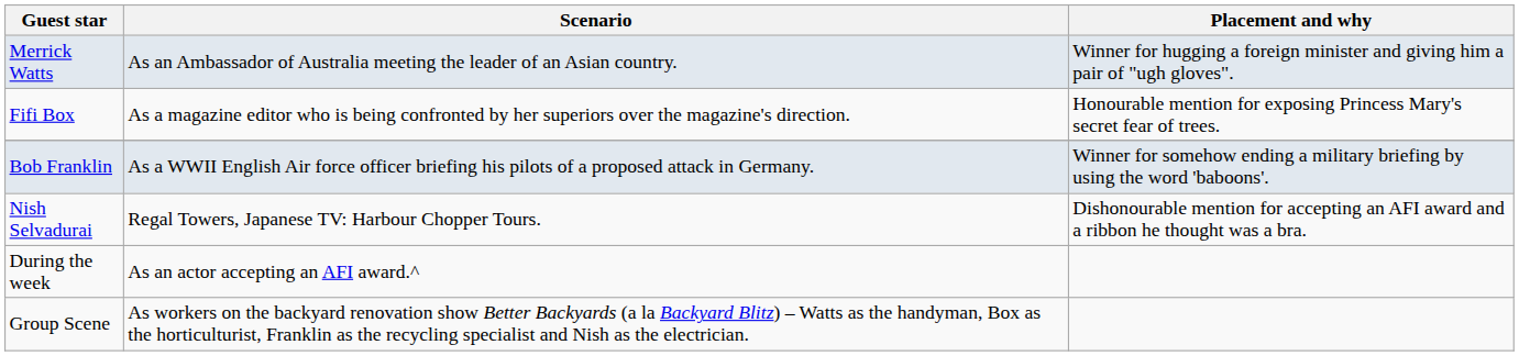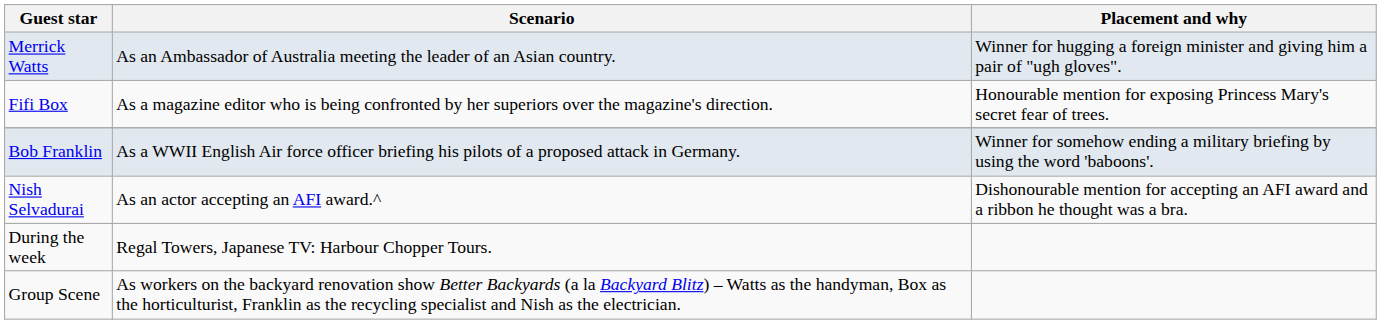Nish Selvadurai | Scenario: Regal Towers, Japanese TV: Harbour Chopper Tours. -> As an actor accepting an AFI award.^
During the week | Scenario: As an actor accepting an AFI award.^ -> Regal Towers, Japanese TV: Harbour Chopper Tours.
